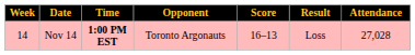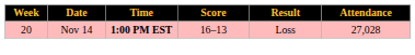- column: Opponent | Toronto Argonauts
Nov 14 | Week: 14 -> 20
